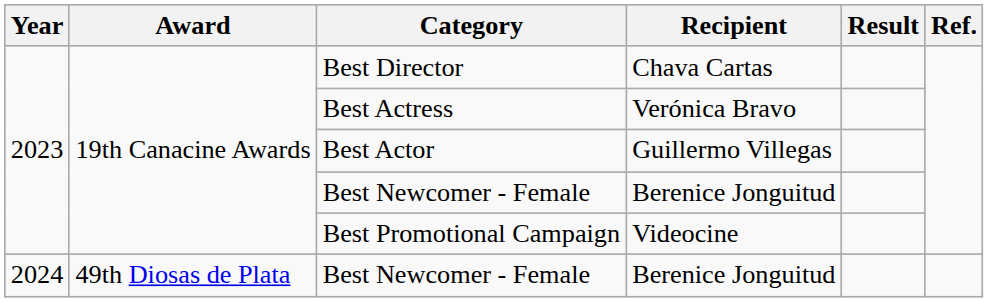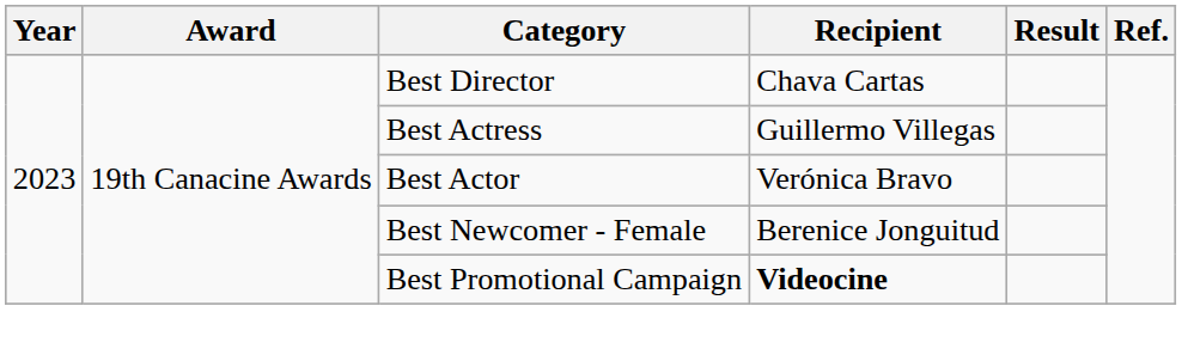Best Actress | Recipient: Verónica Bravo -> Guillermo Villegas
Best Actor | Recipient: Guillermo Villegas -> Verónica Bravo
Best Promotional Campaign | Recipient: normal -> bold
- row: 2024 | 49th Diosas de Plata | Best Newcomer - Female | Berenice Jonguitud
